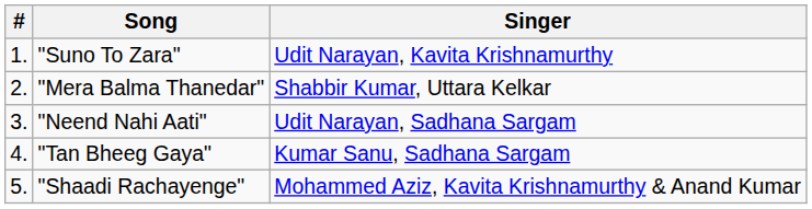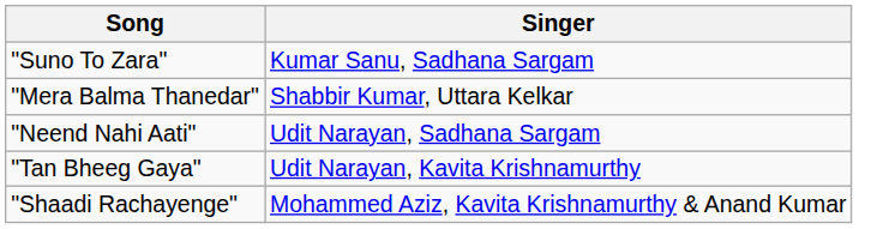- column: # | 1. | 2. | 3. | 4. | 5.
"Suno To Zara" | Singer: Udit Narayan, Kavita Krishnamurthy -> Kumar Sanu, Sadhana Sargam
"Tan Bheeg Gaya" | Singer: Kumar Sanu, Sadhana Sargam -> Udit Narayan, Kavita Krishnamurthy
